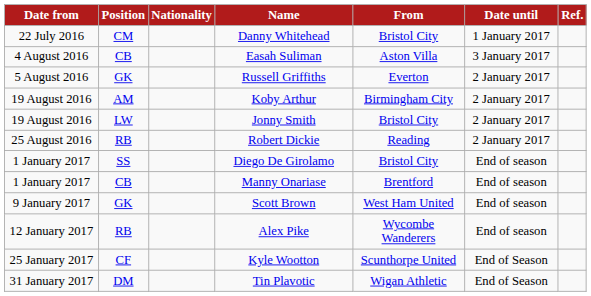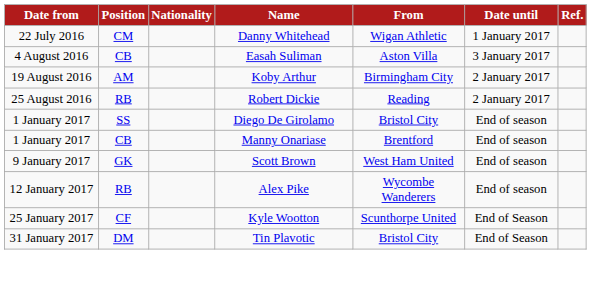Danny Whitehead | From: Bristol City -> Wigan Athletic
- row: 5 August 2016 | GK | Russell Griffiths | Everton | 2 January 2017
- row: 19 August 2016 | LW | Jonny Smith | Bristol City | 2 January 2017
Tin Plavotic | From: Wigan Athletic -> Bristol City
